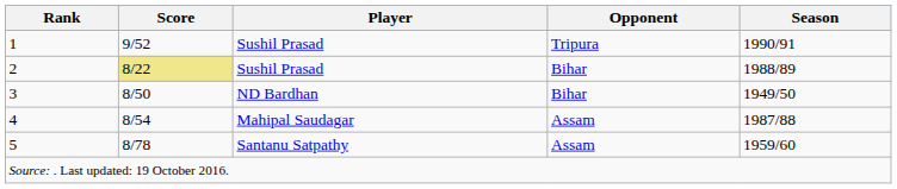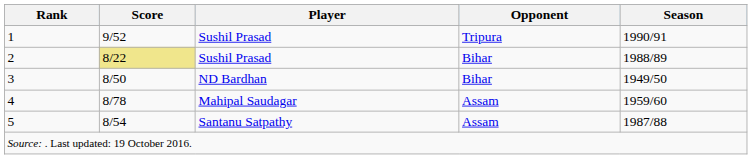4 | Score: 8/54 -> 8/78
4 | Season: 1987/88 -> 1959/60
5 | Score: 8/78 -> 8/54
5 | Season: 1959/60 -> 1987/88
